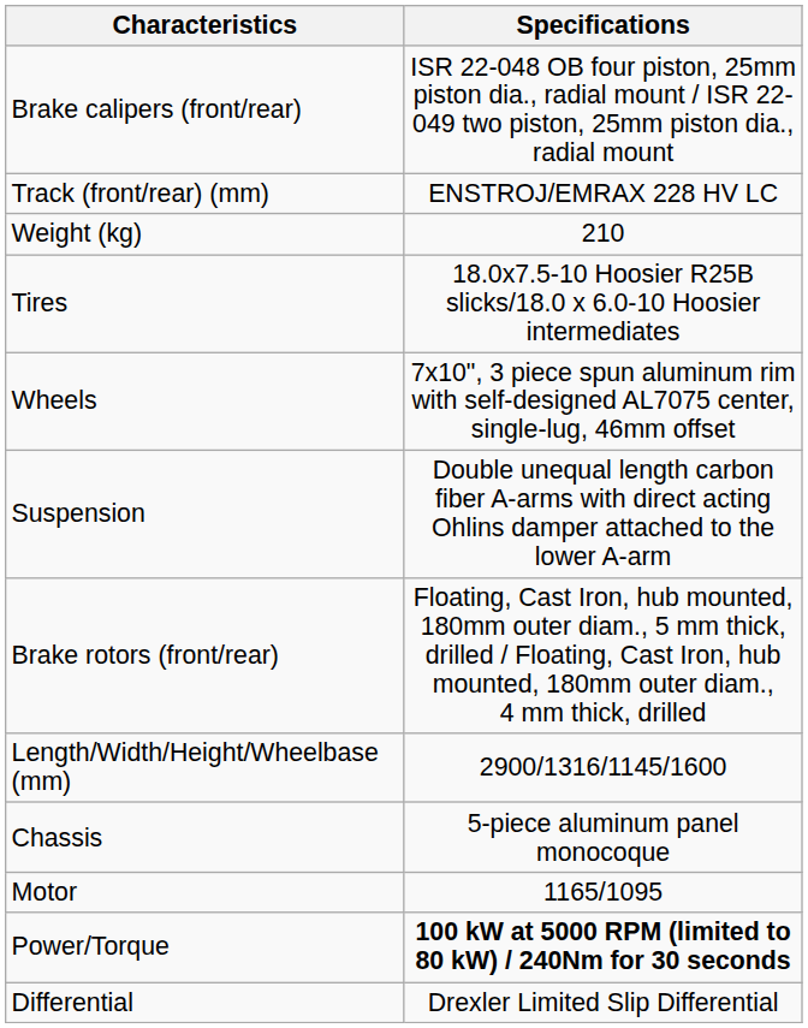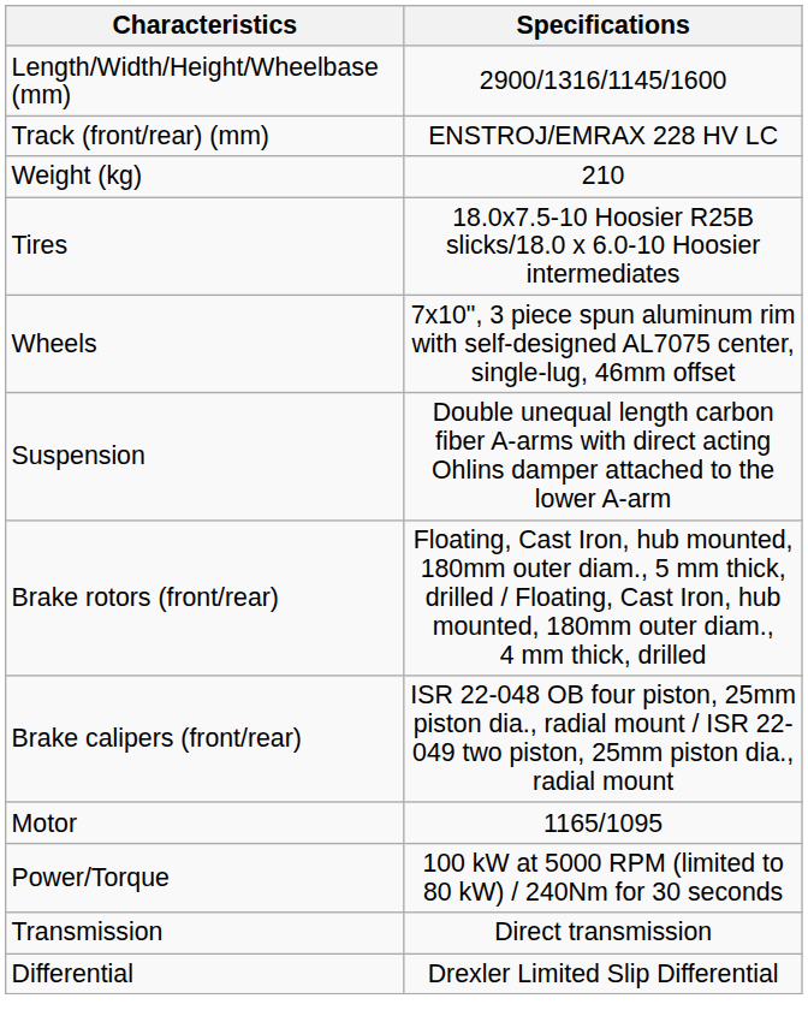rows swapped: Length/Width/Height/Wheelbase (mm) <-> Brake calipers (front/rear)
- row: Chassis | 5-piece aluminum panel monocoque
Power/Torque | Specifications: bold -> normal
+ row: Transmission | Direct transmission
